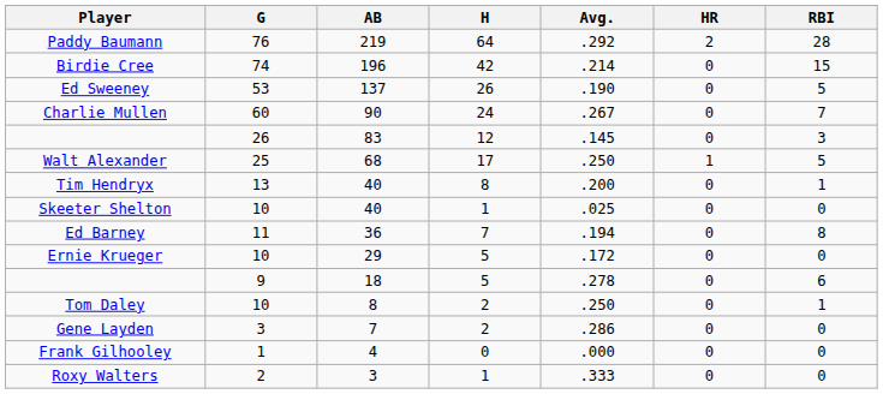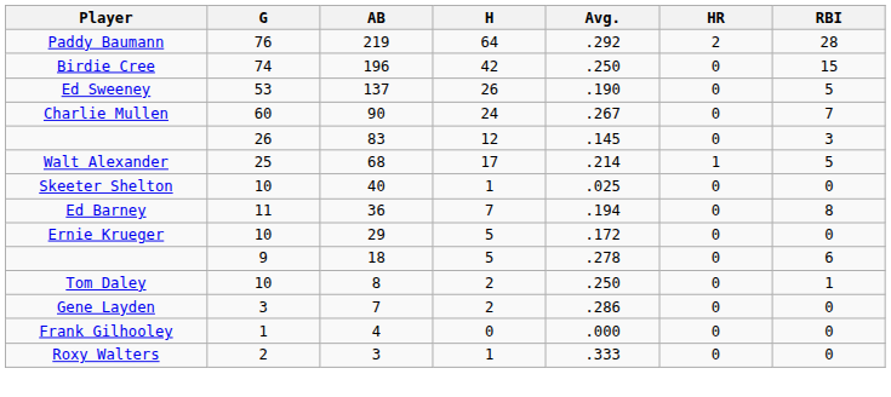Birdie Cree | Avg.: .214 -> .250
Walt Alexander | Avg.: .250 -> .214
- row: Tim Hendryx | 13 | 40 | 8 | .200 | 0 | 1
